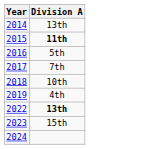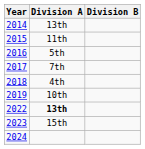+ column: Division B
2015 | Division A: bold -> normal
2018 | Division A: 10th -> 4th
2019 | Division A: 4th -> 10th
